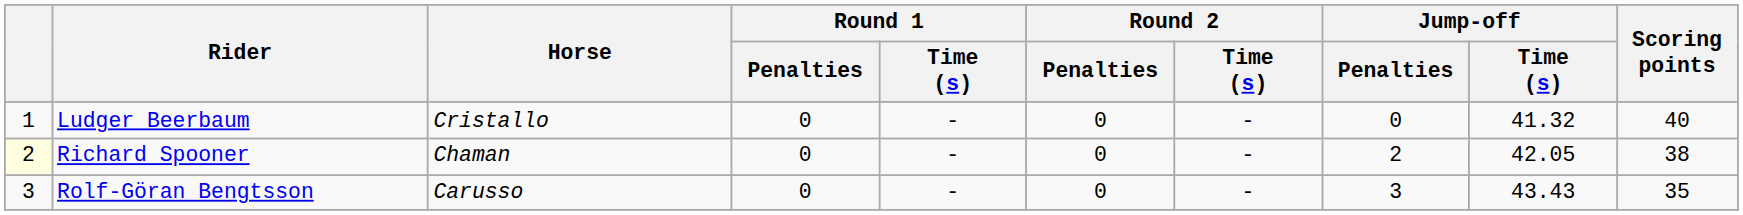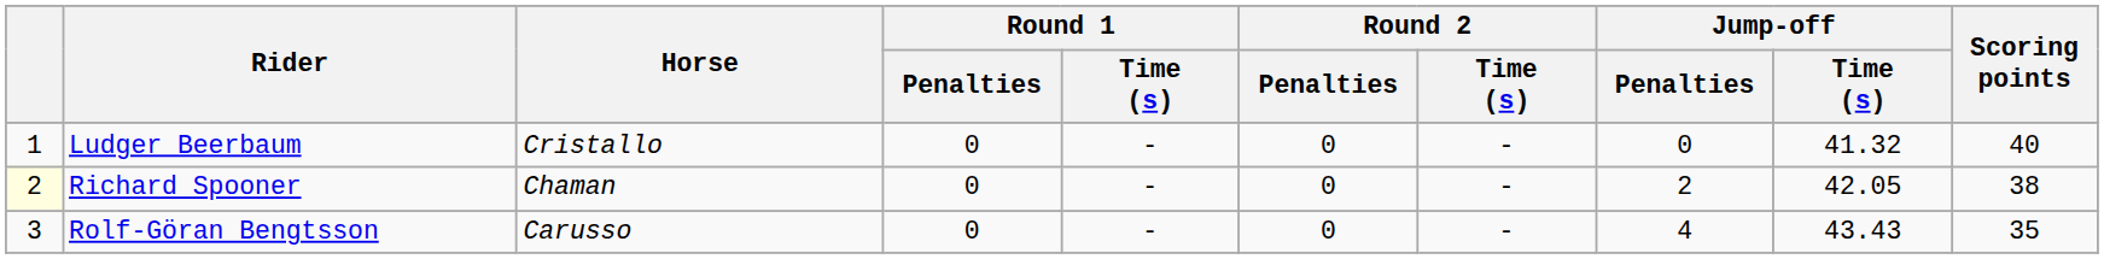Rolf-Göran Bengtsson | Jump-off / Penalties: 3 -> 4
